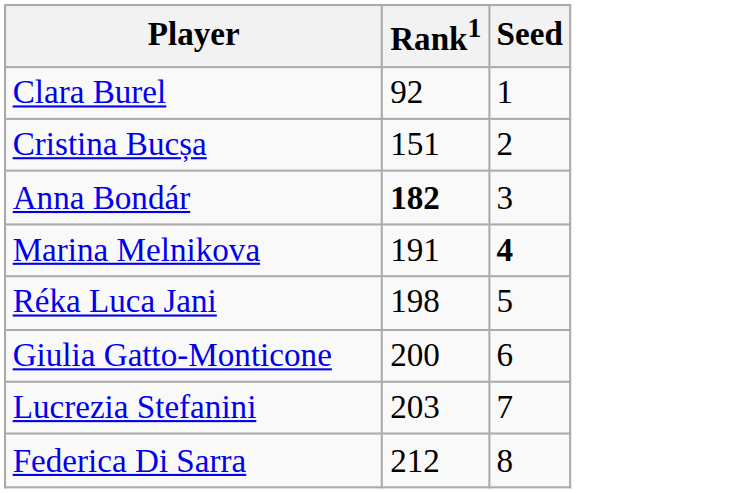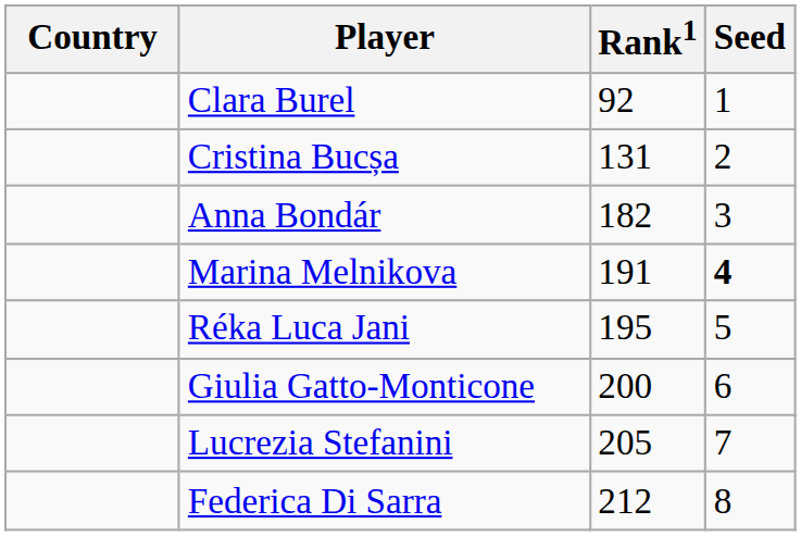+ column: Country
Cristina Bucșa | Rank1: 151 -> 131
Anna Bondár | Rank1: bold -> normal
Réka Luca Jani | Rank1: 198 -> 195
Lucrezia Stefanini | Rank1: 203 -> 205
